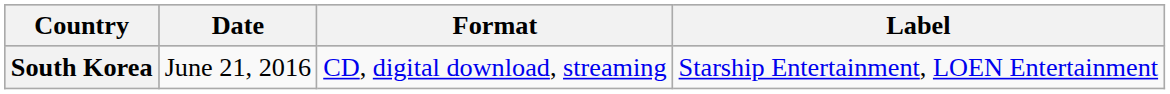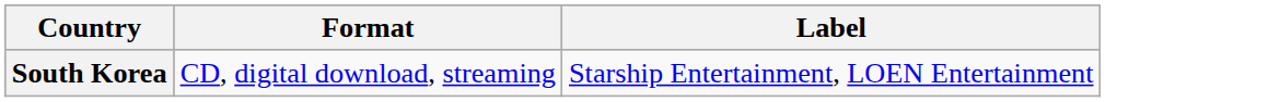- column: Date | June 21, 2016
